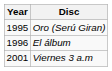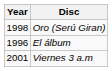Oro (Serú Giran) | Year: 1995 -> 1998
